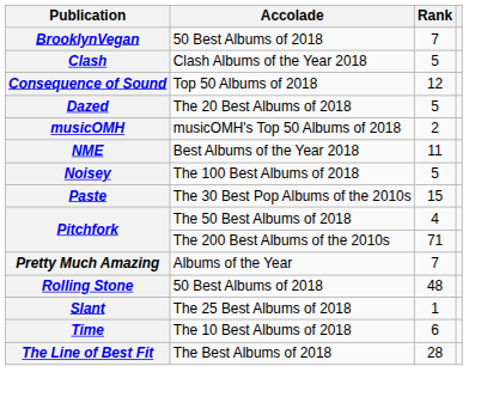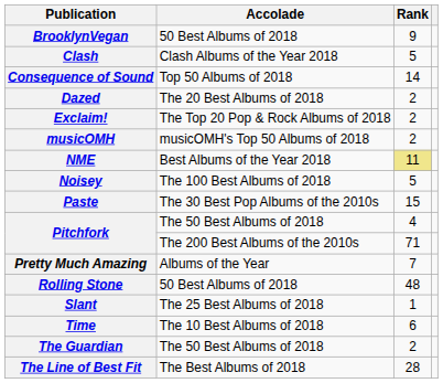BrooklynVegan | Rank: 7 -> 9
Consequence of Sound | Rank: 12 -> 14
Dazed | Rank: 5 -> 2
+ row: Exclaim! | The Top 20 Pop & Rock Albums of 2018 | 2
NME | Rank: no background -> khaki background
+ row: The Guardian | The 50 Best Albums of 2018 | 2
